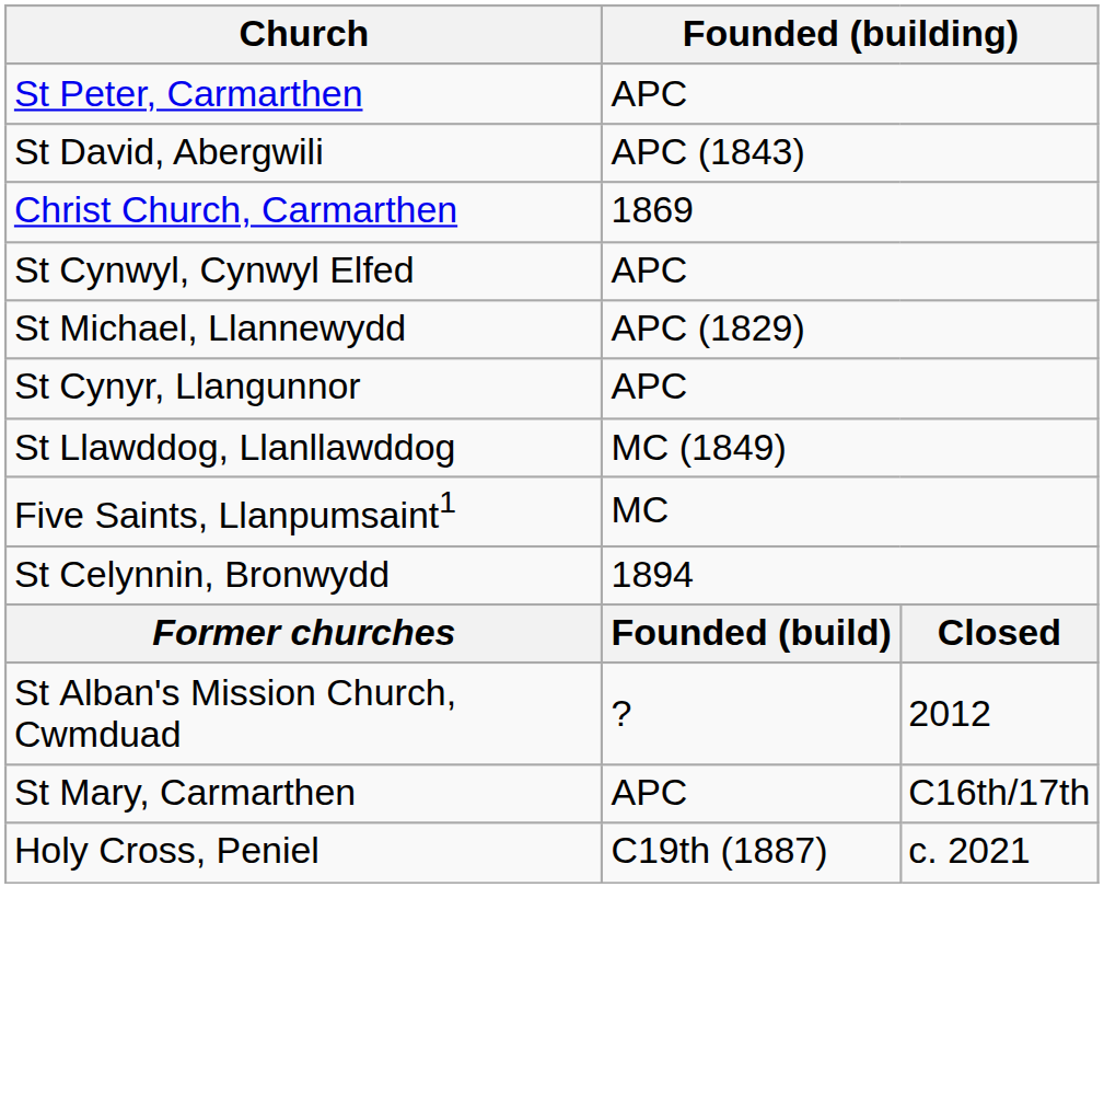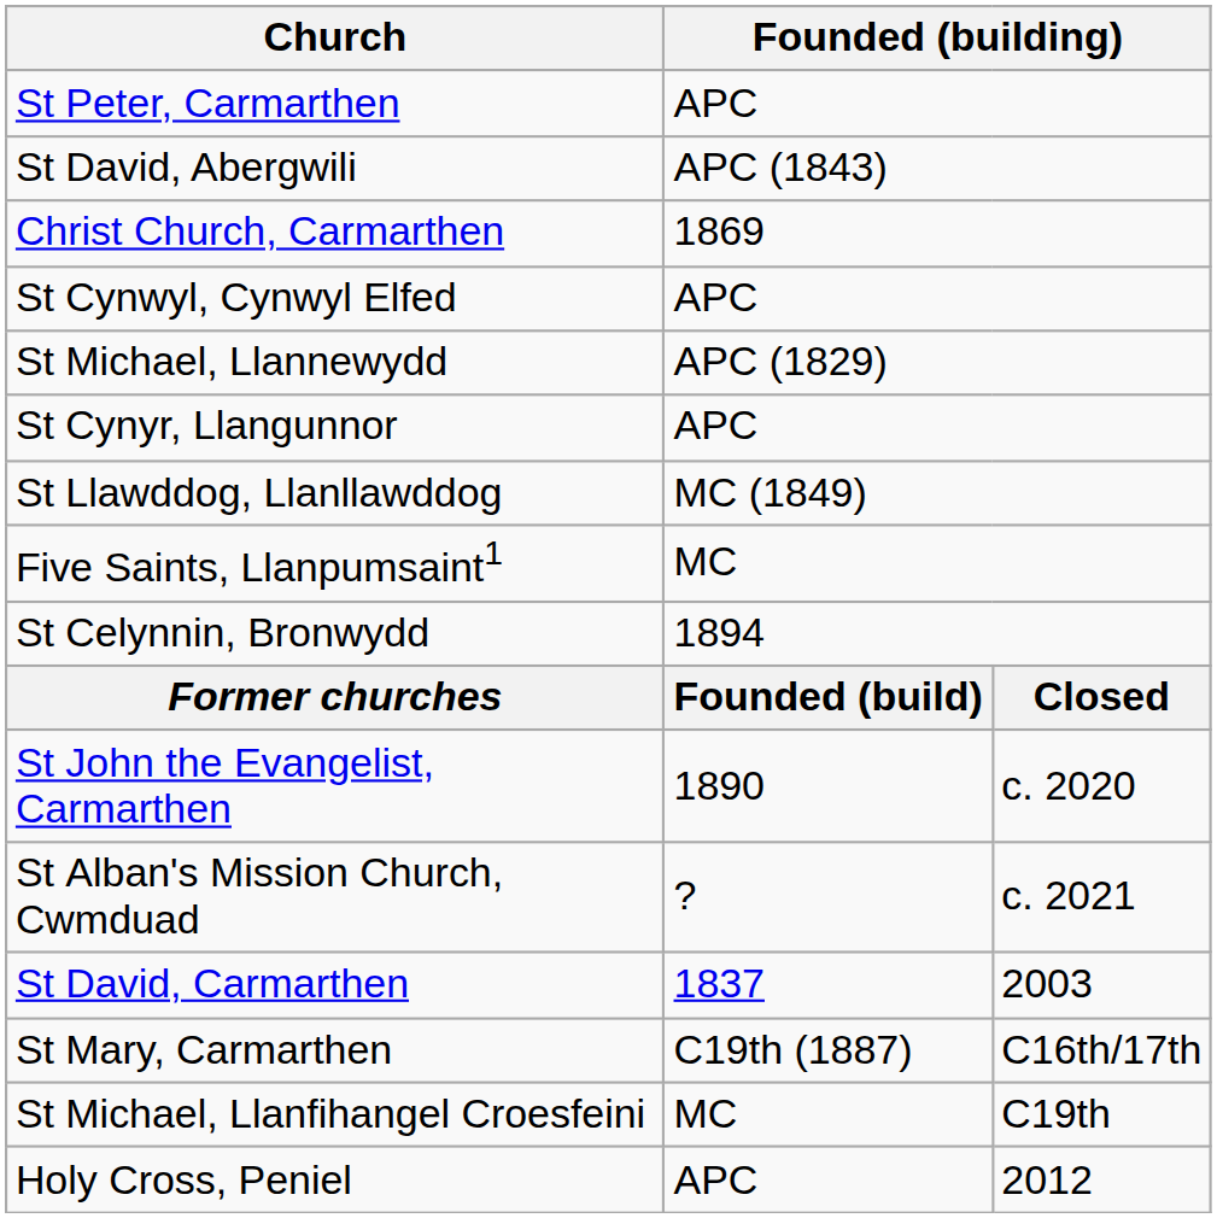+ row: St John the Evangelist, Carmarthen | 1890 | c. 2020
St Alban's Mission Church, Cwmduad | column 3: 2012 -> c. 2021
+ row: St David, Carmarthen | 1837 | 2003
St Mary, Carmarthen | column 2: APC -> C19th (1887)
+ row: St Michael, Llanfihangel Croesfeini | MC | C19th
Holy Cross, Peniel | column 2: C19th (1887) -> APC
Holy Cross, Peniel | column 3: c. 2021 -> 2012
